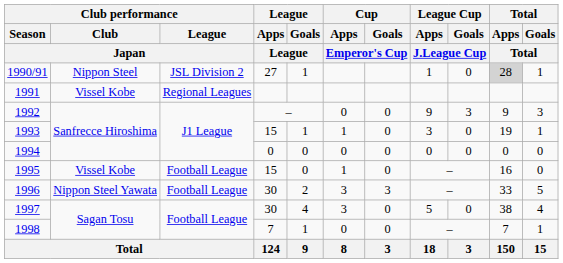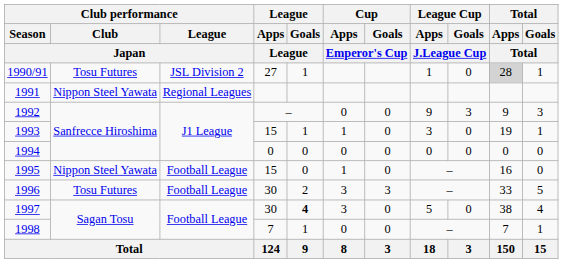1990/91 | Club performance / Club / Japan: Nippon Steel -> Tosu Futures
1991 | Club performance / Club / Japan: Vissel Kobe -> Nippon Steel Yawata
1995 | Club performance / Club / Japan: Vissel Kobe -> Nippon Steel Yawata
1996 | Club performance / Club / Japan: Nippon Steel Yawata -> Tosu Futures
1997 | League / Goals / League: normal -> bold
